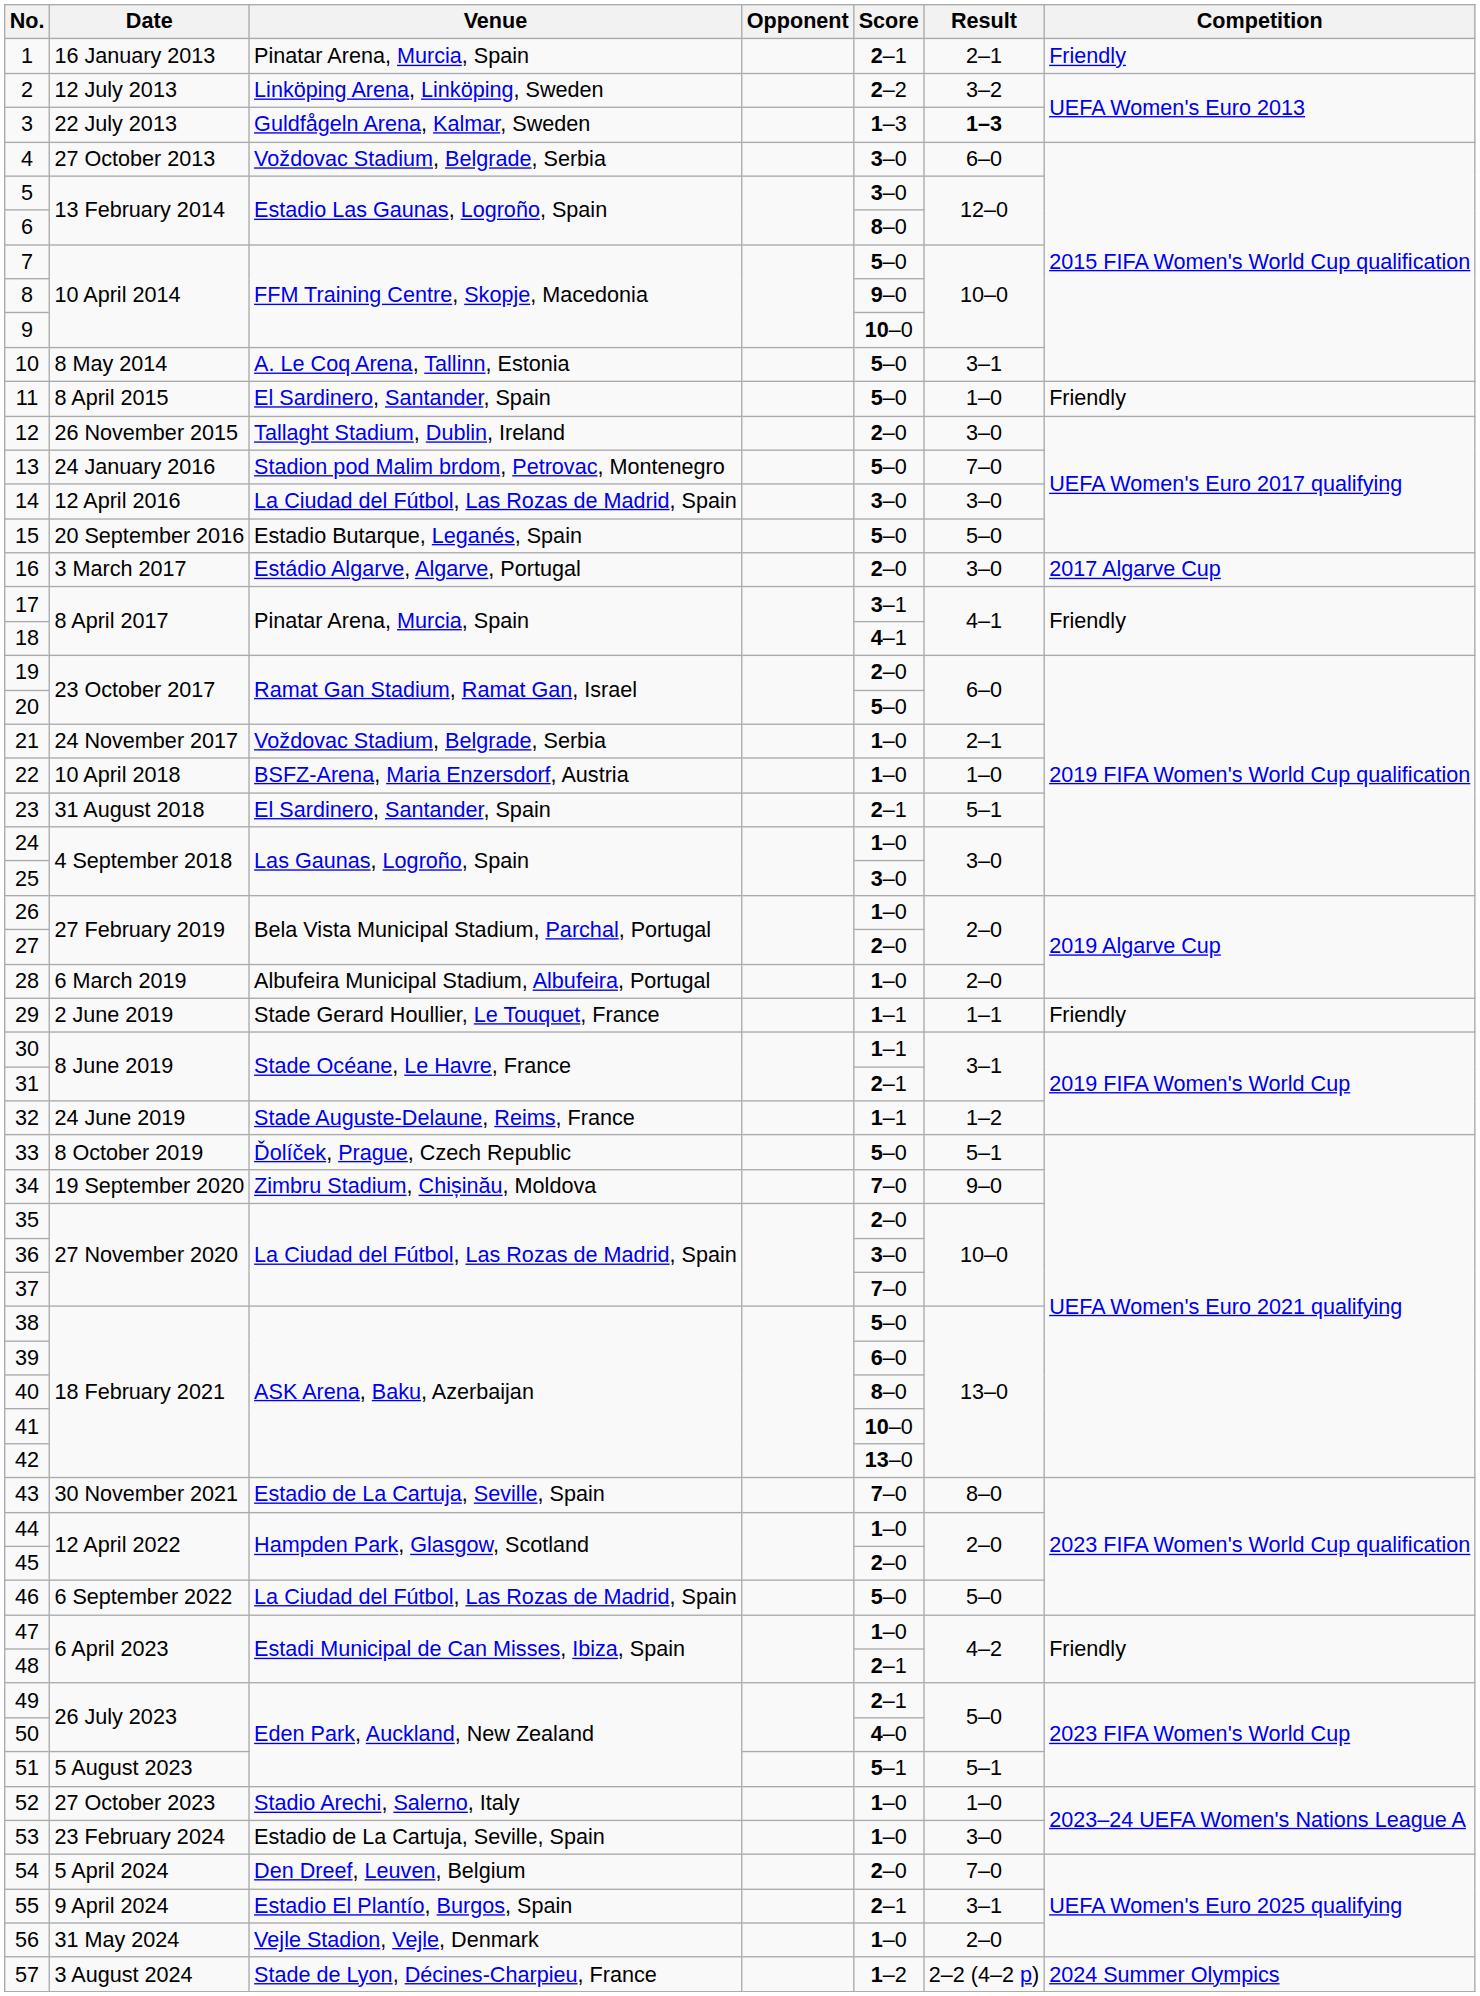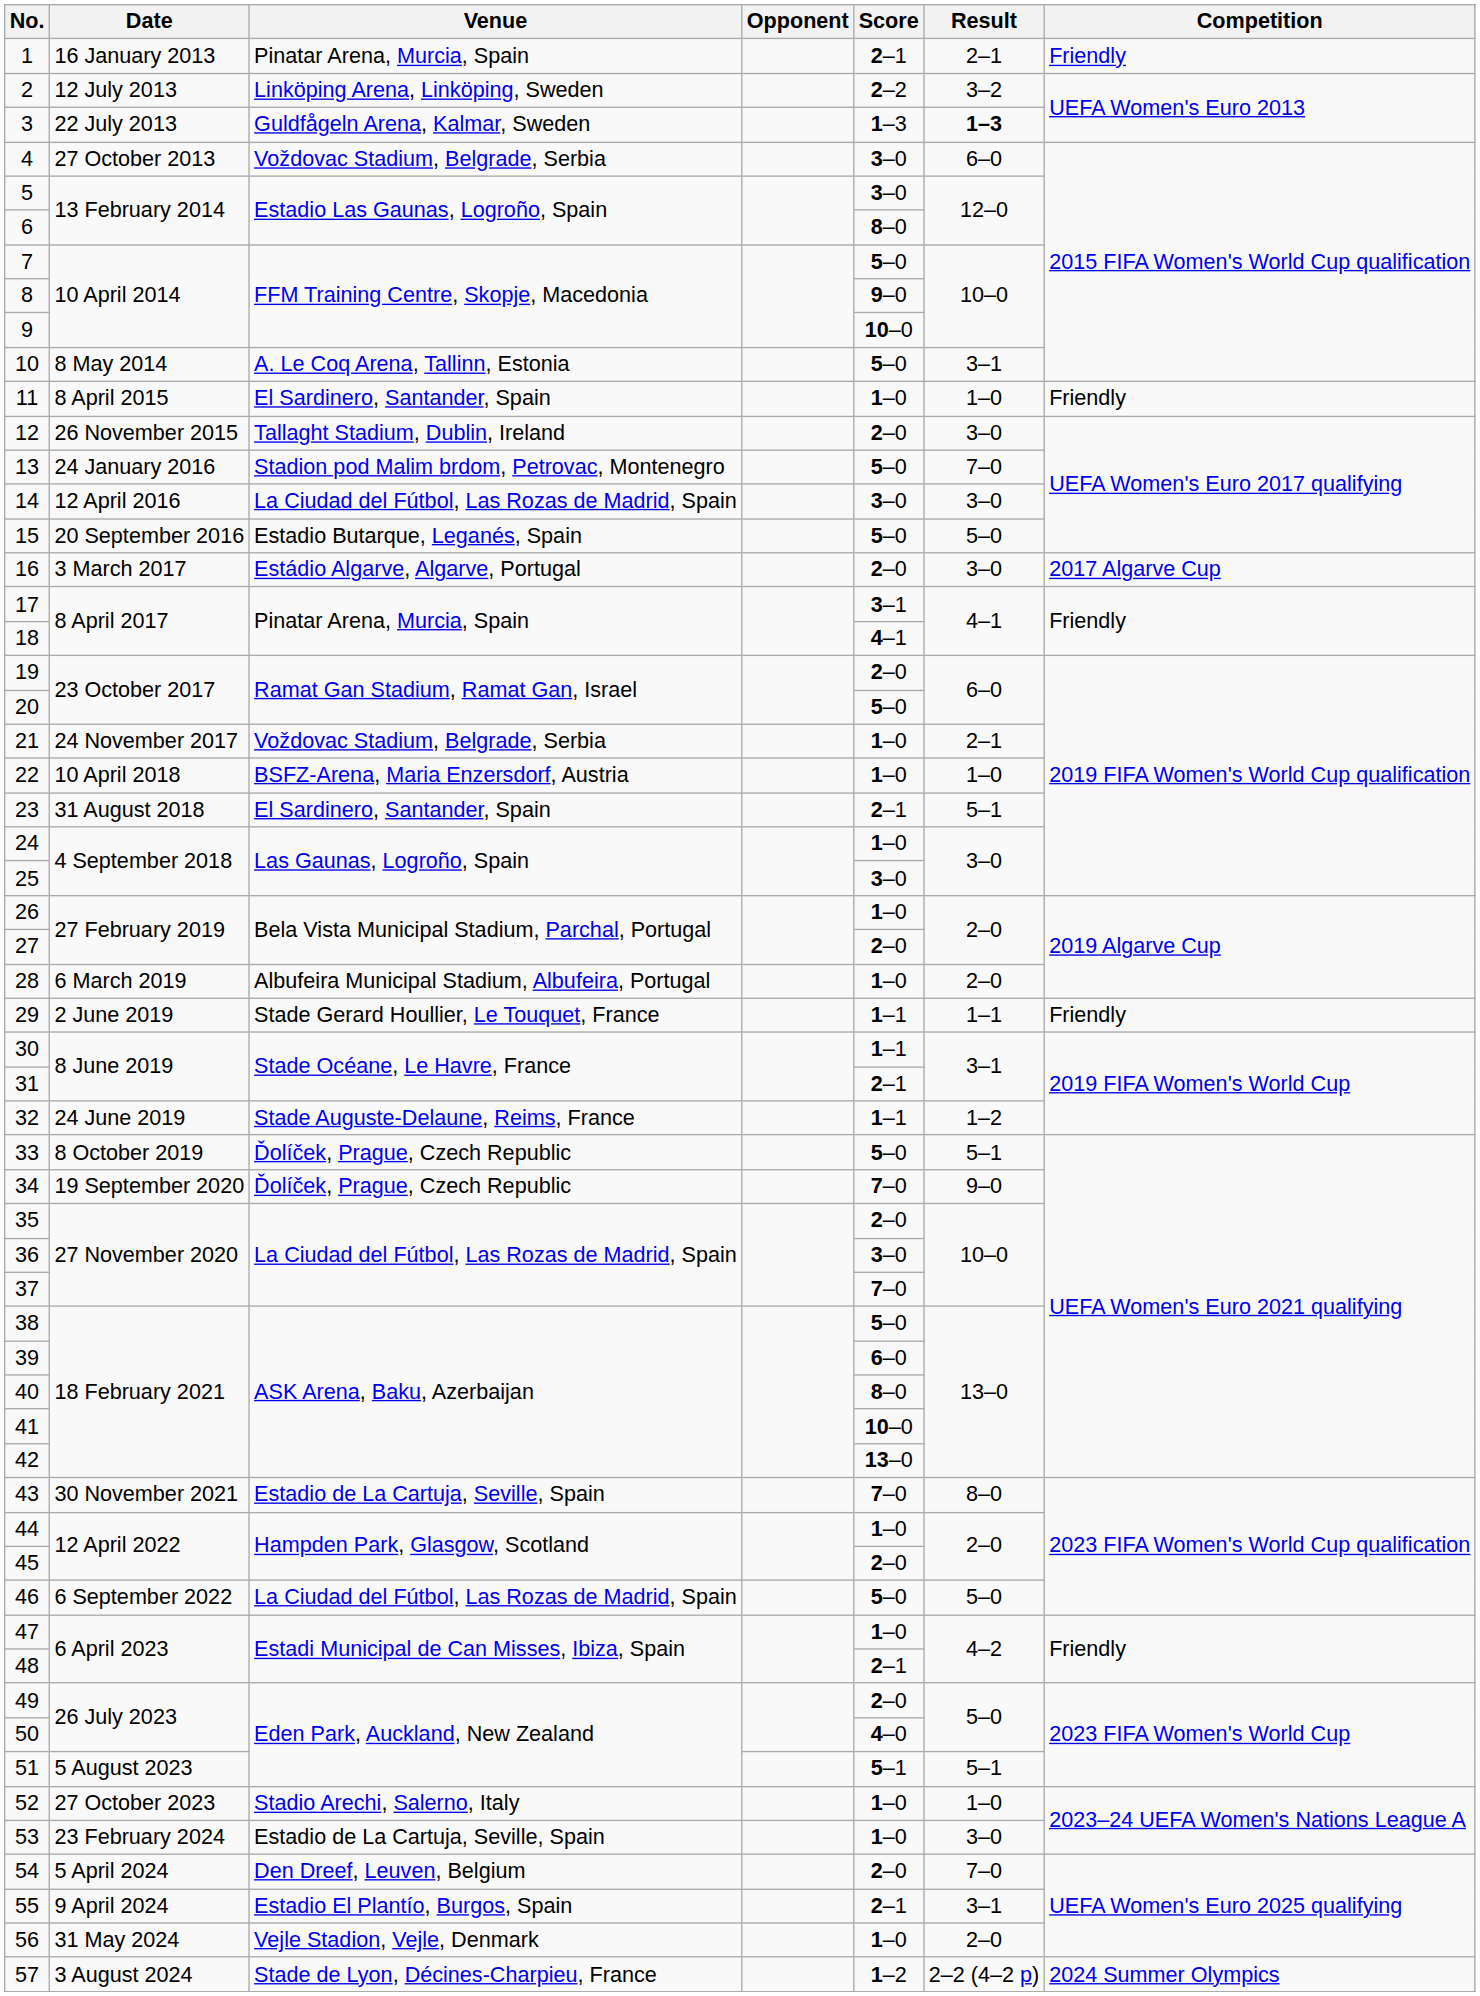11 | Score: 5–0 -> 1–0
34 | Venue: Zimbru Stadium, Chișinău, Moldova -> Ďolíček, Prague, Czech Republic
49 | Score: 2–1 -> 2–0
